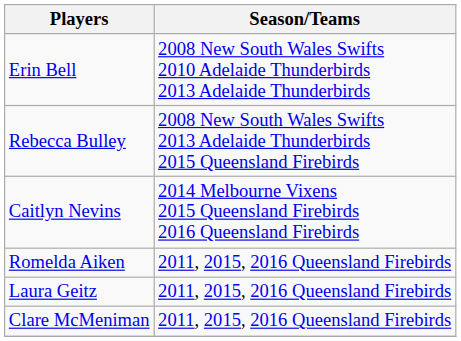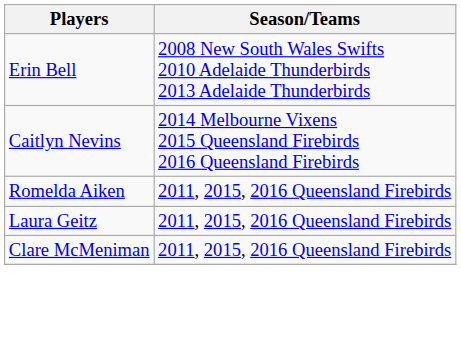- row: Rebecca Bulley | 2008 New South Wales Swifts 2013 Adelaide Thunderbirds 2015 Queensland Firebirds
